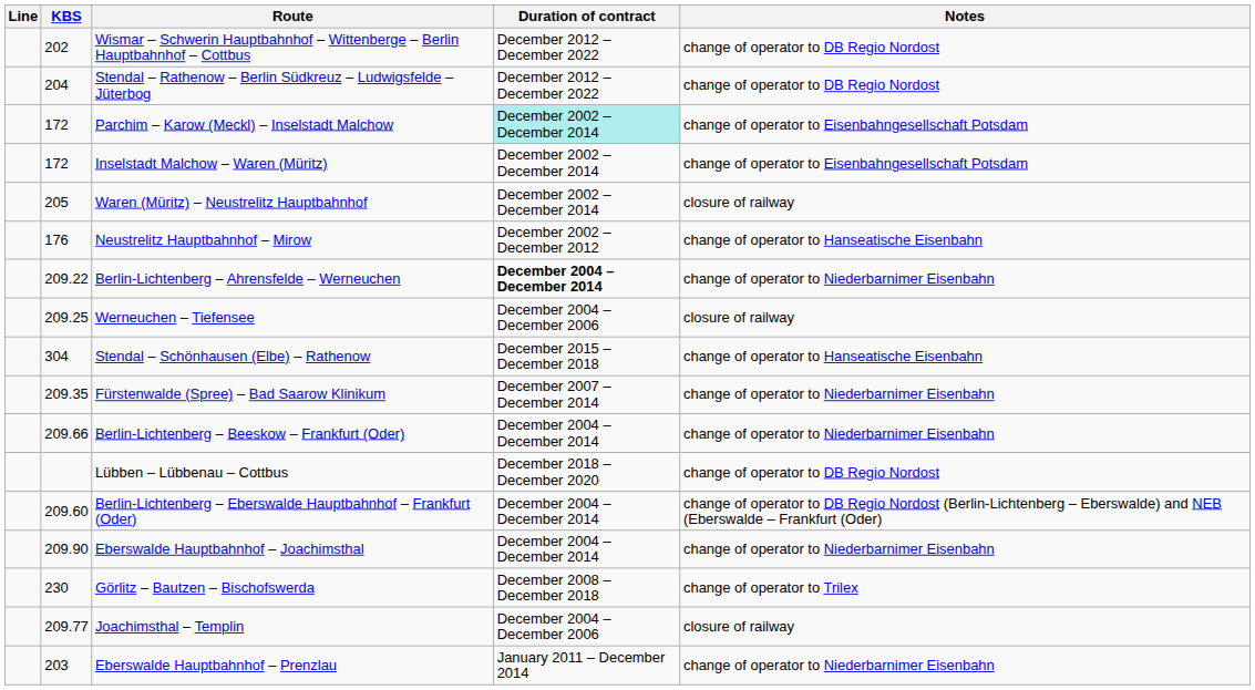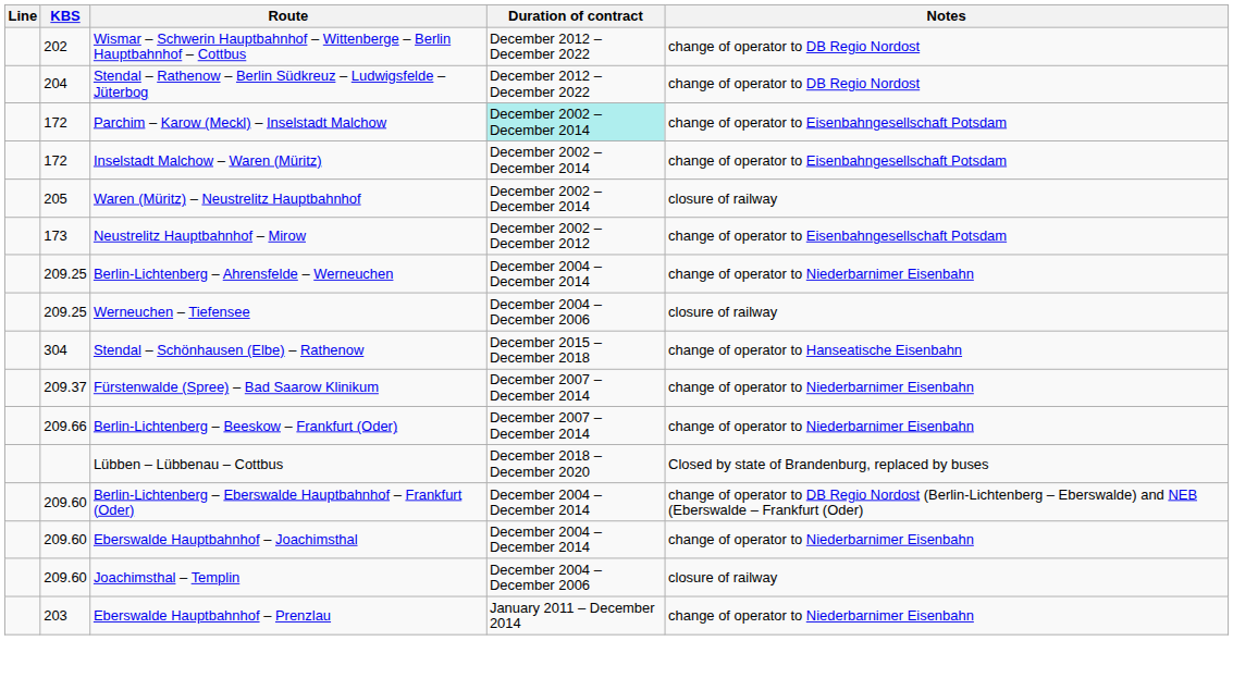Neustrelitz Hauptbahnhof – Mirow | KBS: 176 -> 173
Neustrelitz Hauptbahnhof – Mirow | Notes: change of operator to Hanseatische Eisenbahn -> change of operator to Eisenbahngesellschaft Potsdam
Berlin-Lichtenberg – Ahrensfelde – Werneuchen | KBS: 209.22 -> 209.25
Berlin-Lichtenberg – Ahrensfelde – Werneuchen | Duration of contract: bold -> normal
Fürstenwalde (Spree) – Bad Saarow Klinikum | KBS: 209.35 -> 209.37
Berlin-Lichtenberg – Beeskow – Frankfurt (Oder) | Duration of contract: December 2004 – December 2014 -> December 2007 – December 2014
Lübben – Lübbenau – Cottbus | Notes: change of operator to DB Regio Nordost -> Closed by state of Brandenburg, replaced by buses
Eberswalde Hauptbahnhof – Joachimsthal | KBS: 209.90 -> 209.60
- row: 230 | Görlitz – Bautzen – Bischofswerda | December 2008 – December 2018 | change of operator to Trilex
Joachimsthal – Templin | KBS: 209.77 -> 209.60
